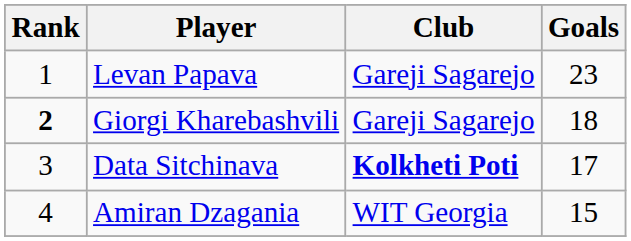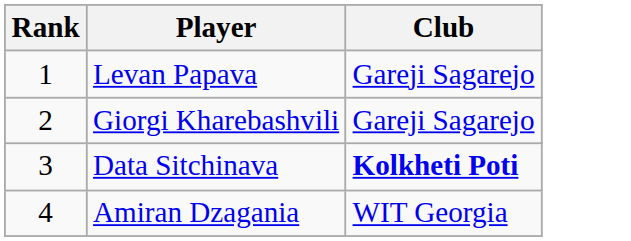- column: Goals | 23 | 18 | 17 | 15
Giorgi Kharebashvili | Rank: bold -> normal
